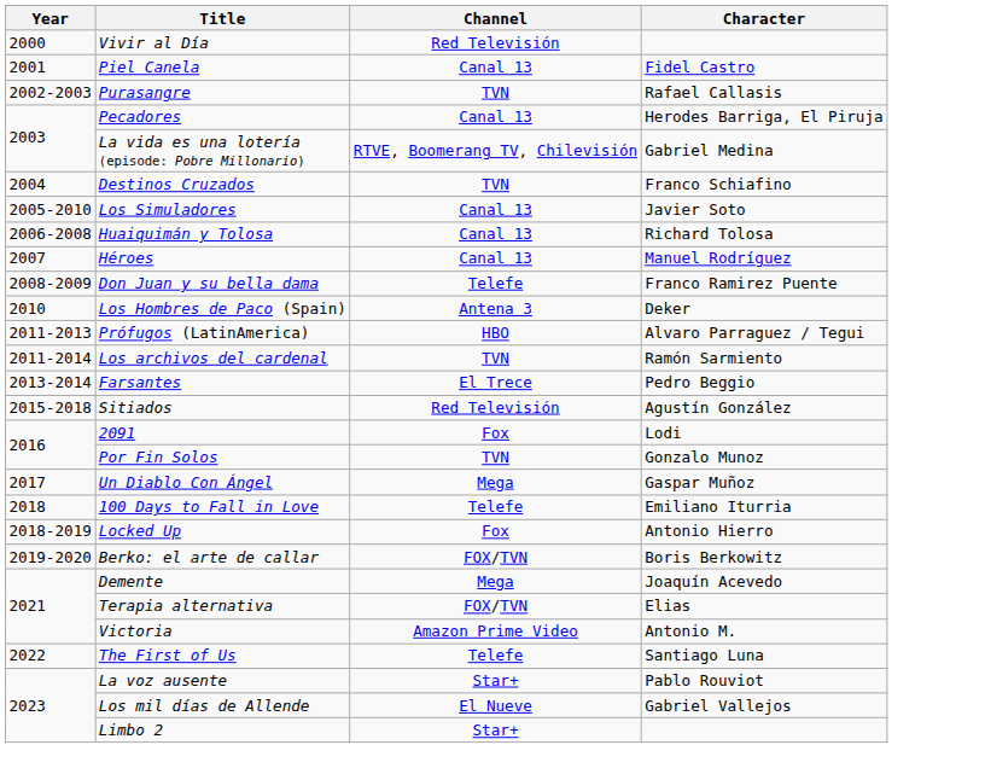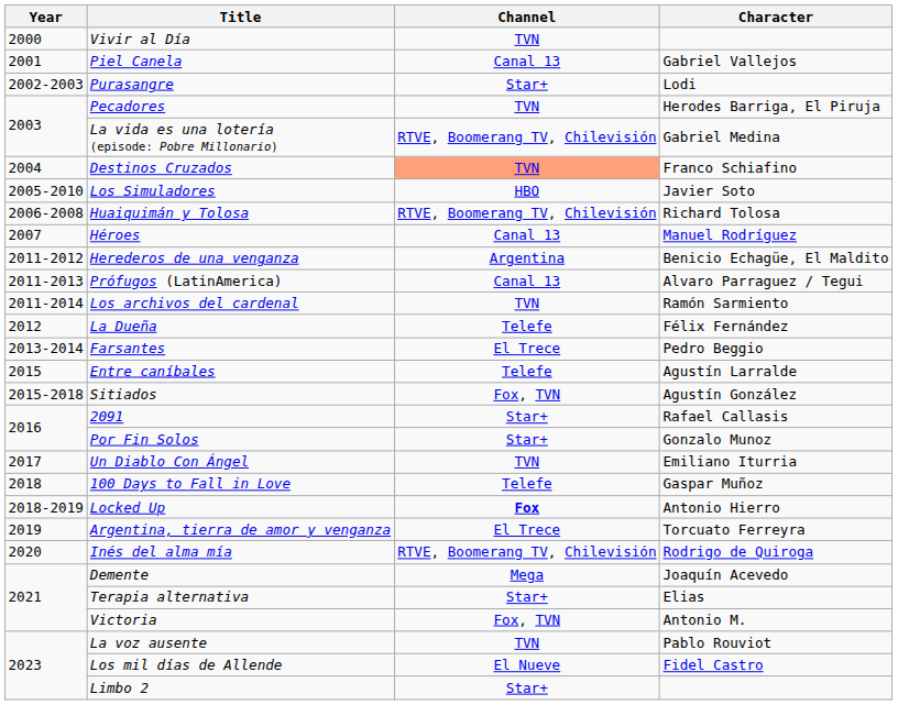Vivir al Día | Channel: Red Televisión -> TVN
Piel Canela | Character: Fidel Castro -> Gabriel Vallejos
Purasangre | Channel: TVN -> Star+
Purasangre | Character: Rafael Callasis -> Lodi
Pecadores | Channel: Canal 13 -> TVN
Destinos Cruzados | Channel: no background -> lightsalmon background
Los Simuladores | Channel: Canal 13 -> HBO
Huaiquimán y Tolosa | Channel: Canal 13 -> RTVE, Boomerang TV, Chilevisión
- row: 2008-2009 | Don Juan y su bella dama | Telefe | Franco Ramirez Puente
- row: 2010 | Los Hombres de Paco (Spain) | Antena 3 | Deker
+ row: 2011-2012 | Herederos de una venganza | Argentina | Benicio Echagüe, El Maldito
Prófugos (LatinAmerica) | Channel: HBO -> Canal 13
+ row: 2012 | La Dueña | Telefe | Félix Fernández
+ row: 2015 | Entre caníbales | Telefe | Agustín Larralde
Sitiados | Channel: Red Televisión -> Fox, TVN
2091 | Channel: Fox -> Star+
2091 | Character: Lodi -> Rafael Callasis
Por Fin Solos | Channel: TVN -> Star+
Un Diablo Con Ángel | Channel: Mega -> TVN
Un Diablo Con Ángel | Character: Gaspar Muñoz -> Emiliano Iturria
100 Days to Fall in Love | Character: Emiliano Iturria -> Gaspar Muñoz
Locked Up | Channel: normal -> bold
+ row: 2019 | Argentina, tierra de amor y venganza | El Trece | Torcuato Ferreyra
- row: 2019-2020 | Berko: el arte de callar | FOX/TVN | Boris Berkowitz
+ row: 2020 | Inés del alma mía | RTVE, Boomerang TV, Chilevisión | Rodrigo de Quiroga
Terapia alternativa | Channel: FOX/TVN -> Star+
Victoria | Channel: Amazon Prime Video -> Fox, TVN
- row: 2022 | The First of Us | Telefe | Santiago Luna
La voz ausente | Channel: Star+ -> TVN
Los mil días de Allende | Character: Gabriel Vallejos -> Fidel Castro
